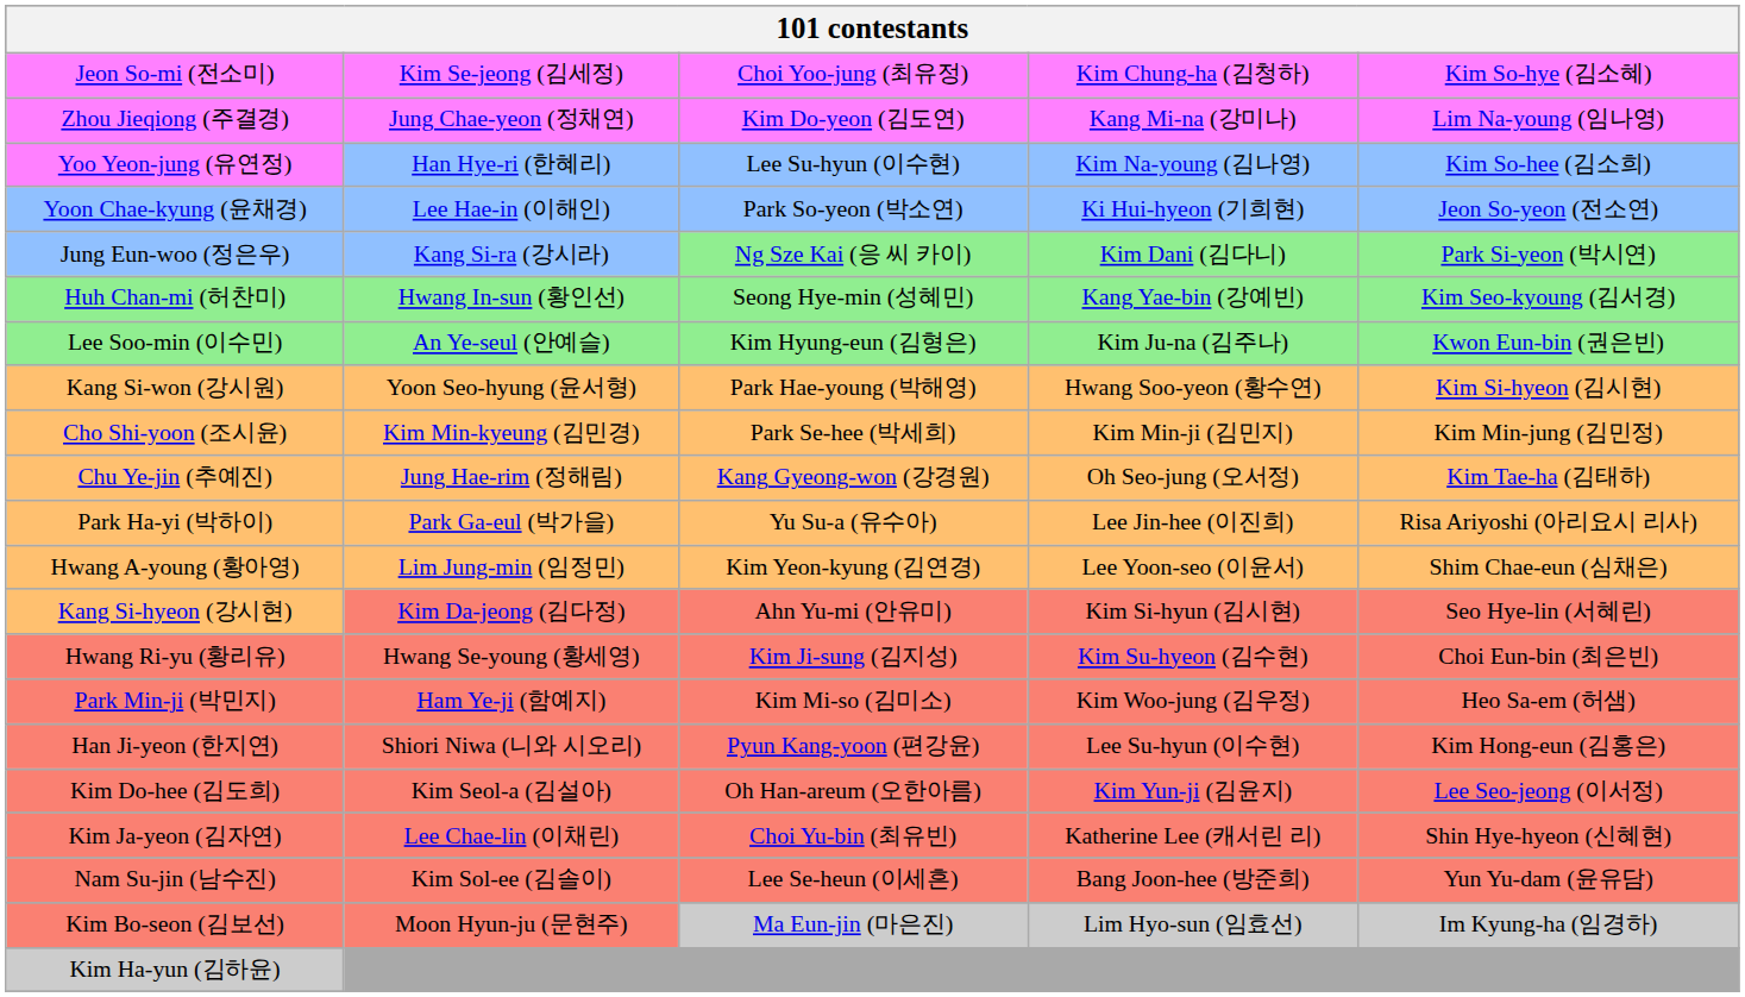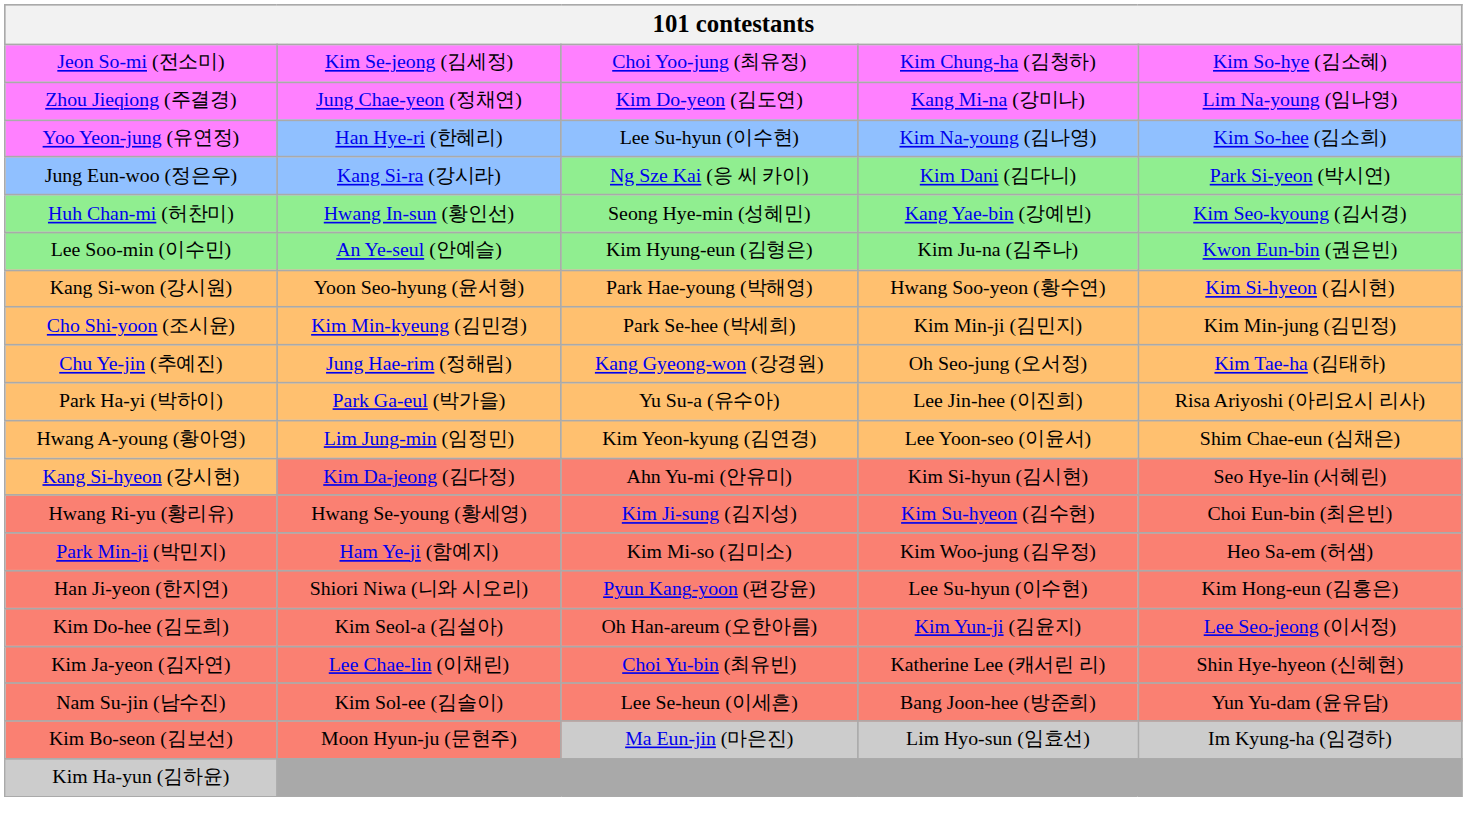- row: Yoon Chae-kyung (윤채경) | Lee Hae-in (이해인) | Park So-yeon (박소연) | Ki Hui-hyeon (기희현) | Jeon So-yeon (전소연)
